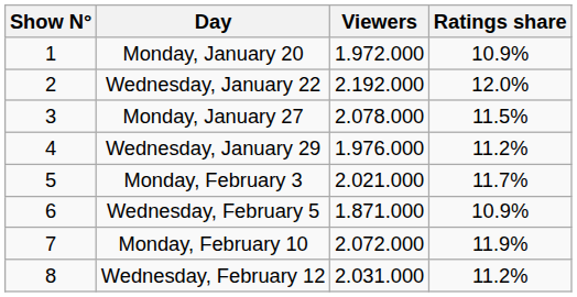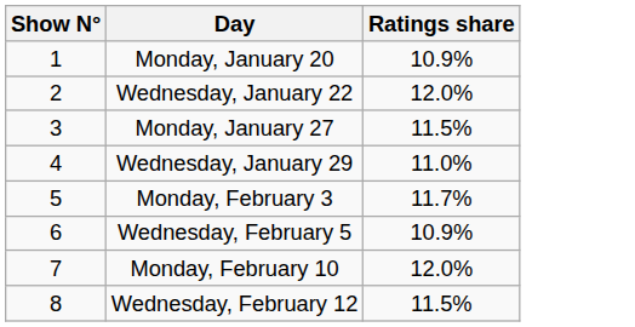- column: Viewers | 1.972.000 | 2.192.000 | 2.078.000 | 1.976.000 | 2.021.000 | 1.871.000 | 2.072.000 | 2.031.000
Wednesday, January 29 | Ratings share: 11.2% -> 11.0%
Monday, February 10 | Ratings share: 11.9% -> 12.0%
Wednesday, February 12 | Ratings share: 11.2% -> 11.5%
